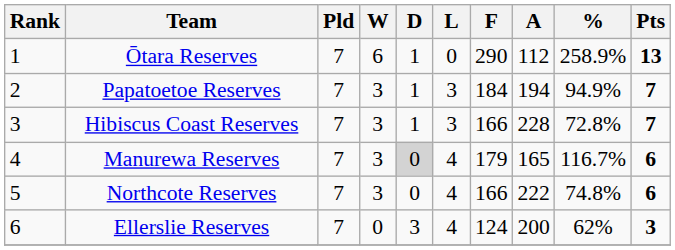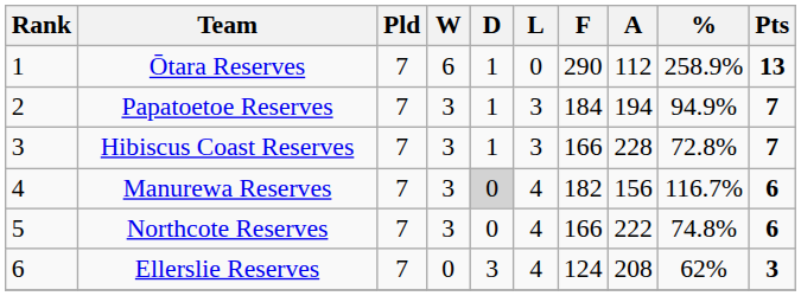Manurewa Reserves | F: 179 -> 182
Manurewa Reserves | A: 165 -> 156
Ellerslie Reserves | A: 200 -> 208
